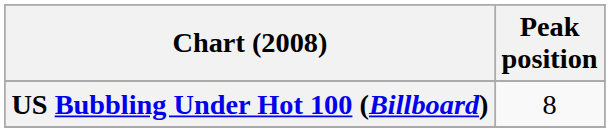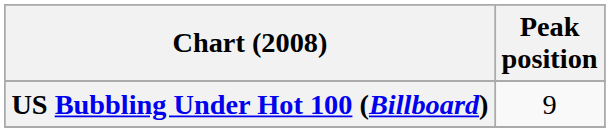US Bubbling Under Hot 100 (Billboard) | Peak position: 8 -> 9
